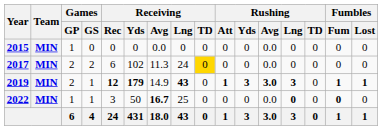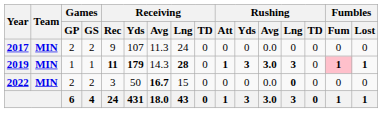- row: 2015 | MIN | 1 | 0 | 0 | 0 | 0.0 | 0 | 0 | 0 | 0 | 0.0 | 0 | 0 | 0 | 0
2017 | Receiving / Rec: 6 -> 9
2017 | Receiving / Yds: 102 -> 107
2017 | Receiving / TD: gold background -> no background
2019 | Games / GP: 2 -> 1
2019 | Receiving / Rec: 12 -> 11
2019 | Receiving / Avg: 14.9 -> 14.3
2019 | Receiving / Lng: 43 -> 28
2019 | Fumbles / Fum: no background -> pink background
2022 | Games / GP: 1 -> 2
2022 | Games / GS: 1 -> 2
2022 | Receiving / Lng: 25 -> 15
2022 | Fumbles / Fum: bold -> normal
